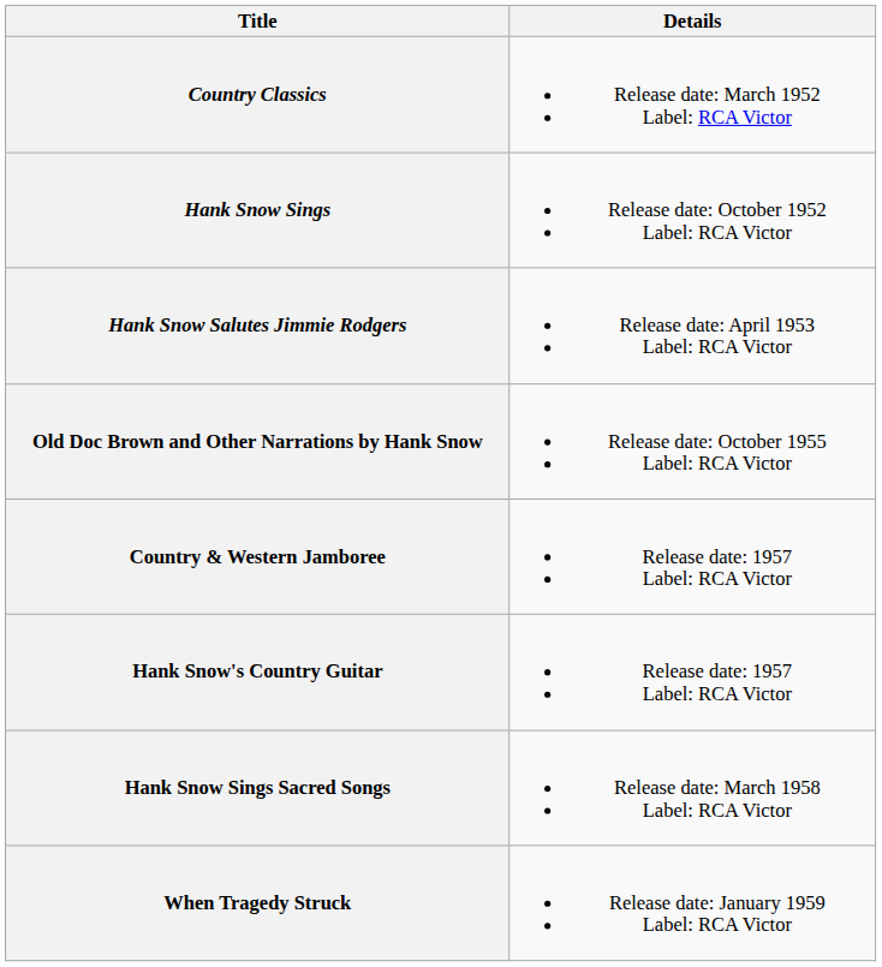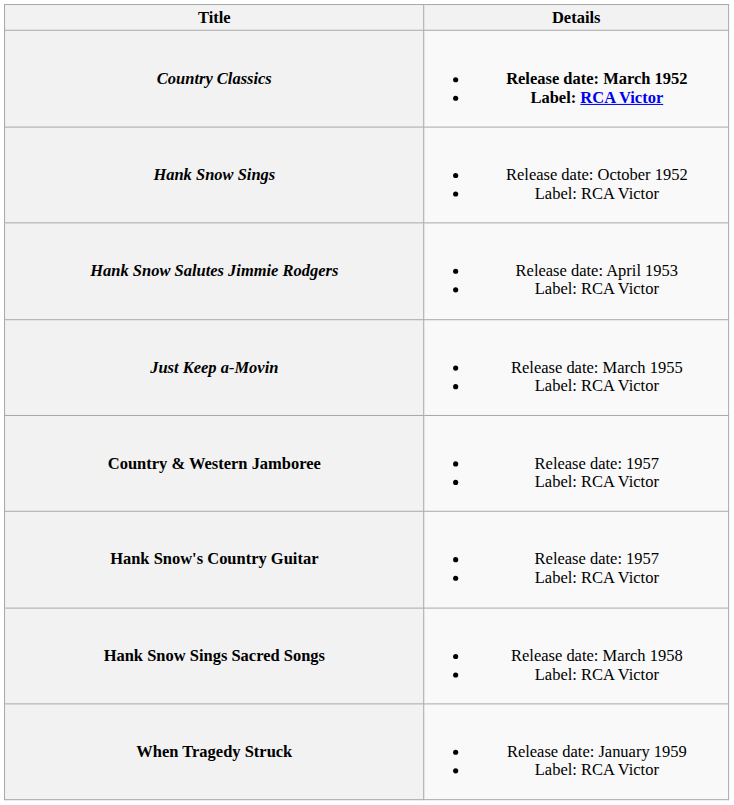Country Classics | Details: normal -> bold
+ row: Just Keep a-Movin | Release date: March 1955 Label: RCA Victor
- row: Old Doc Brown and Other Narrations by Hank Snow | Release date: October 1955 Label: RCA Victor
